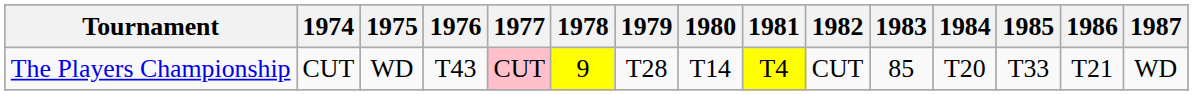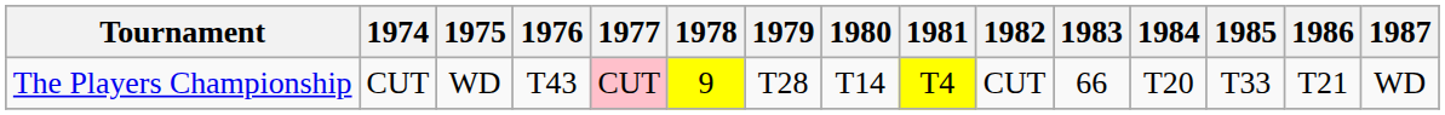The Players Championship | 1983: 85 -> 66
